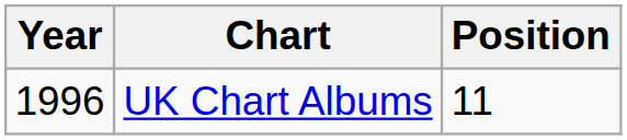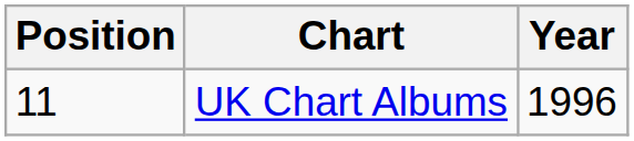columns swapped: Year <-> Position
